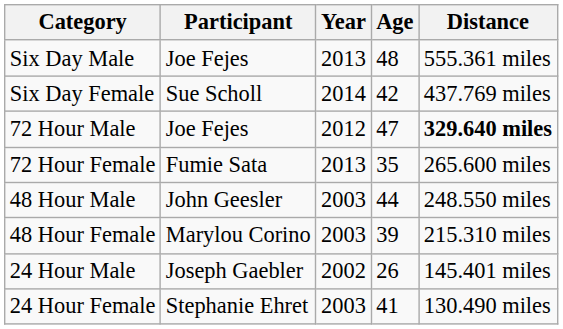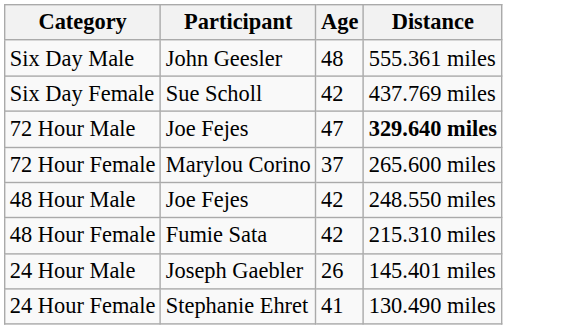- column: Year | 2013 | 2014 | 2012 | 2013 | 2003 | 2003 | 2002 | 2003
Six Day Male | Participant: Joe Fejes -> John Geesler
72 Hour Female | Participant: Fumie Sata -> Marylou Corino
72 Hour Female | Age: 35 -> 37
48 Hour Male | Participant: John Geesler -> Joe Fejes
48 Hour Male | Age: 44 -> 42
48 Hour Female | Participant: Marylou Corino -> Fumie Sata
48 Hour Female | Age: 39 -> 42
